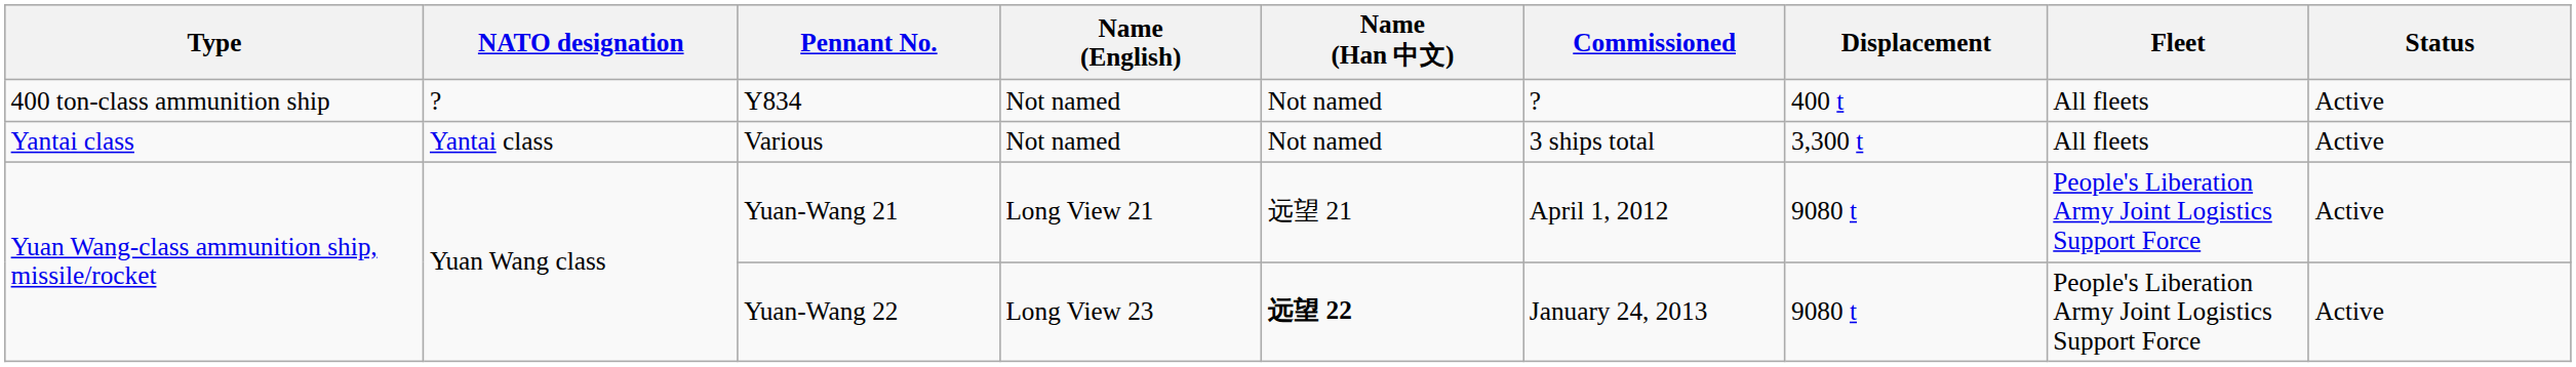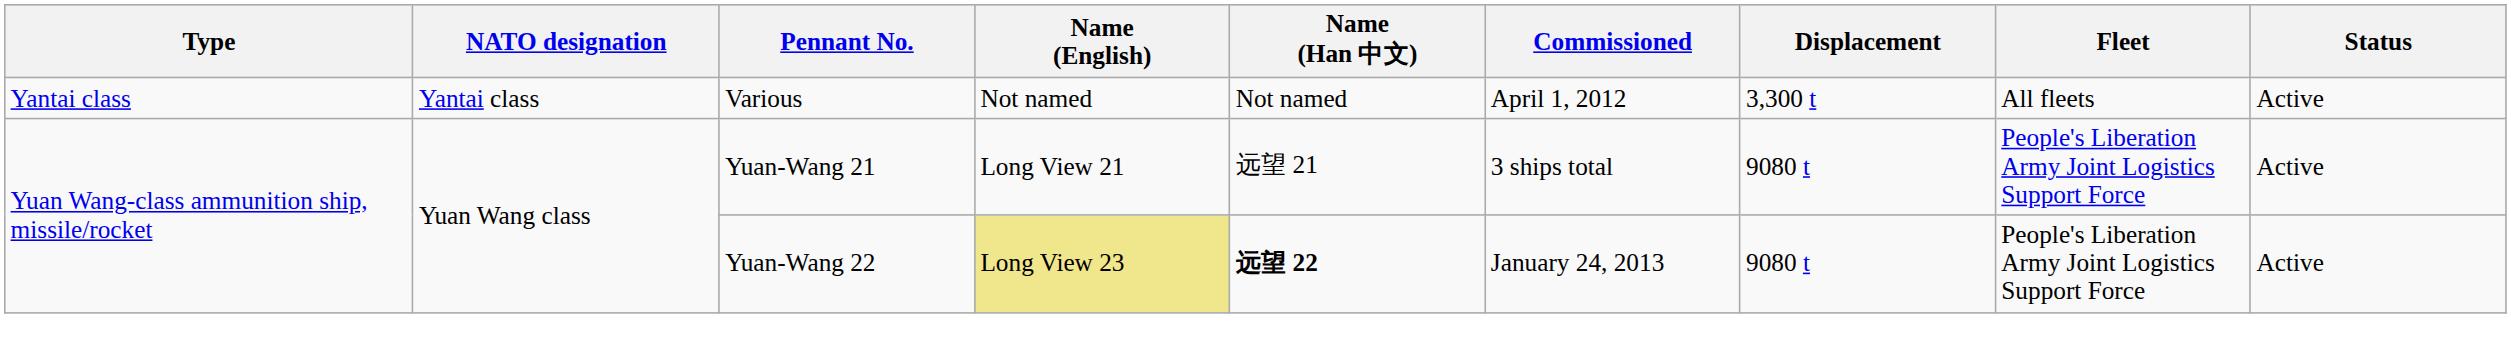- row: 400 ton-class ammunition ship | ? | Y834 | Not named | Not named | ? | 400 t | All fleets | Active
Various | Commissioned: 3 ships total -> April 1, 2012
Yuan-Wang 21 | Commissioned: April 1, 2012 -> 3 ships total
Yuan-Wang 22 | Name (English): no background -> khaki background
